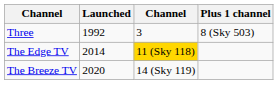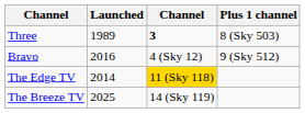Three | Launched: 1992 -> 1989
Three | column 3: normal -> bold
+ row: Bravo | 2016 | 4 (Sky 12) | 9 (Sky 512)
The Breeze TV | Launched: 2020 -> 2025
